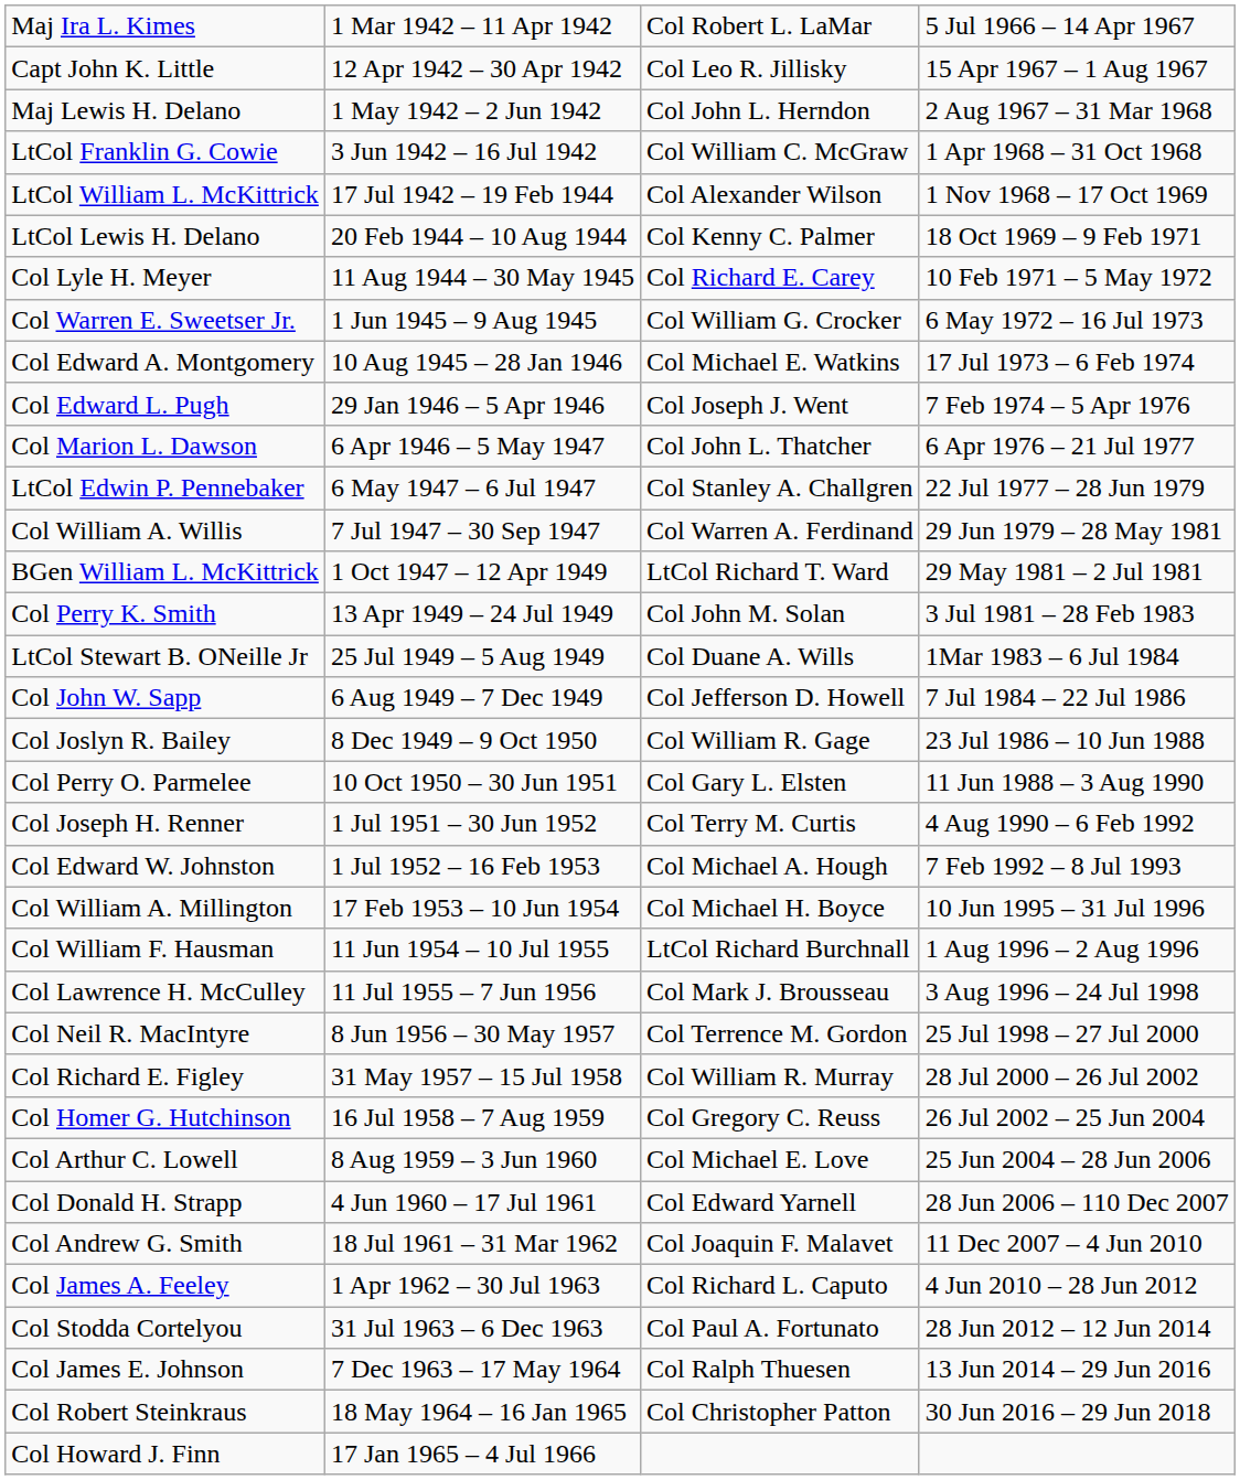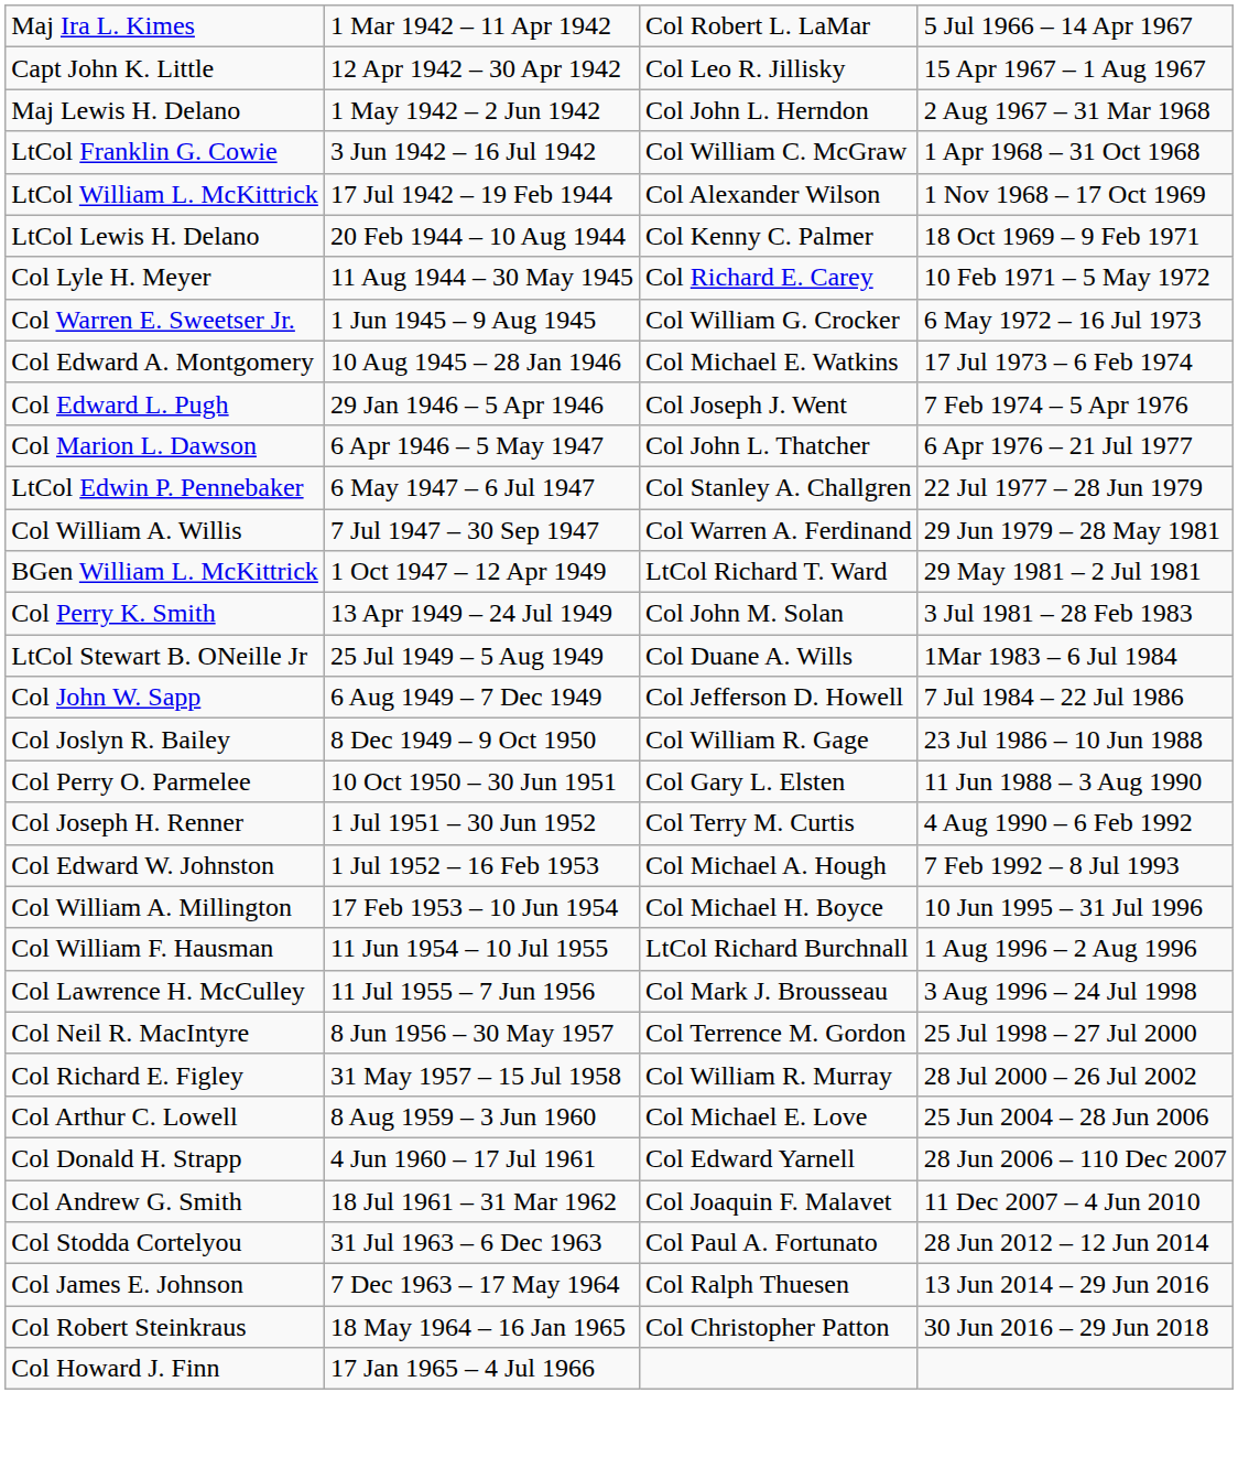- row: Col Homer G. Hutchinson | 16 Jul 1958 – 7 Aug 1959 | Col Gregory C. Reuss | 26 Jul 2002 – 25 Jun 2004
- row: Col James A. Feeley | 1 Apr 1962 – 30 Jul 1963 | Col Richard L. Caputo | 4 Jun 2010 – 28 Jun 2012
